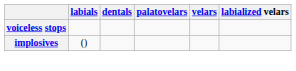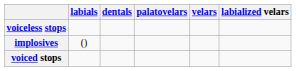+ row: voiced stops
